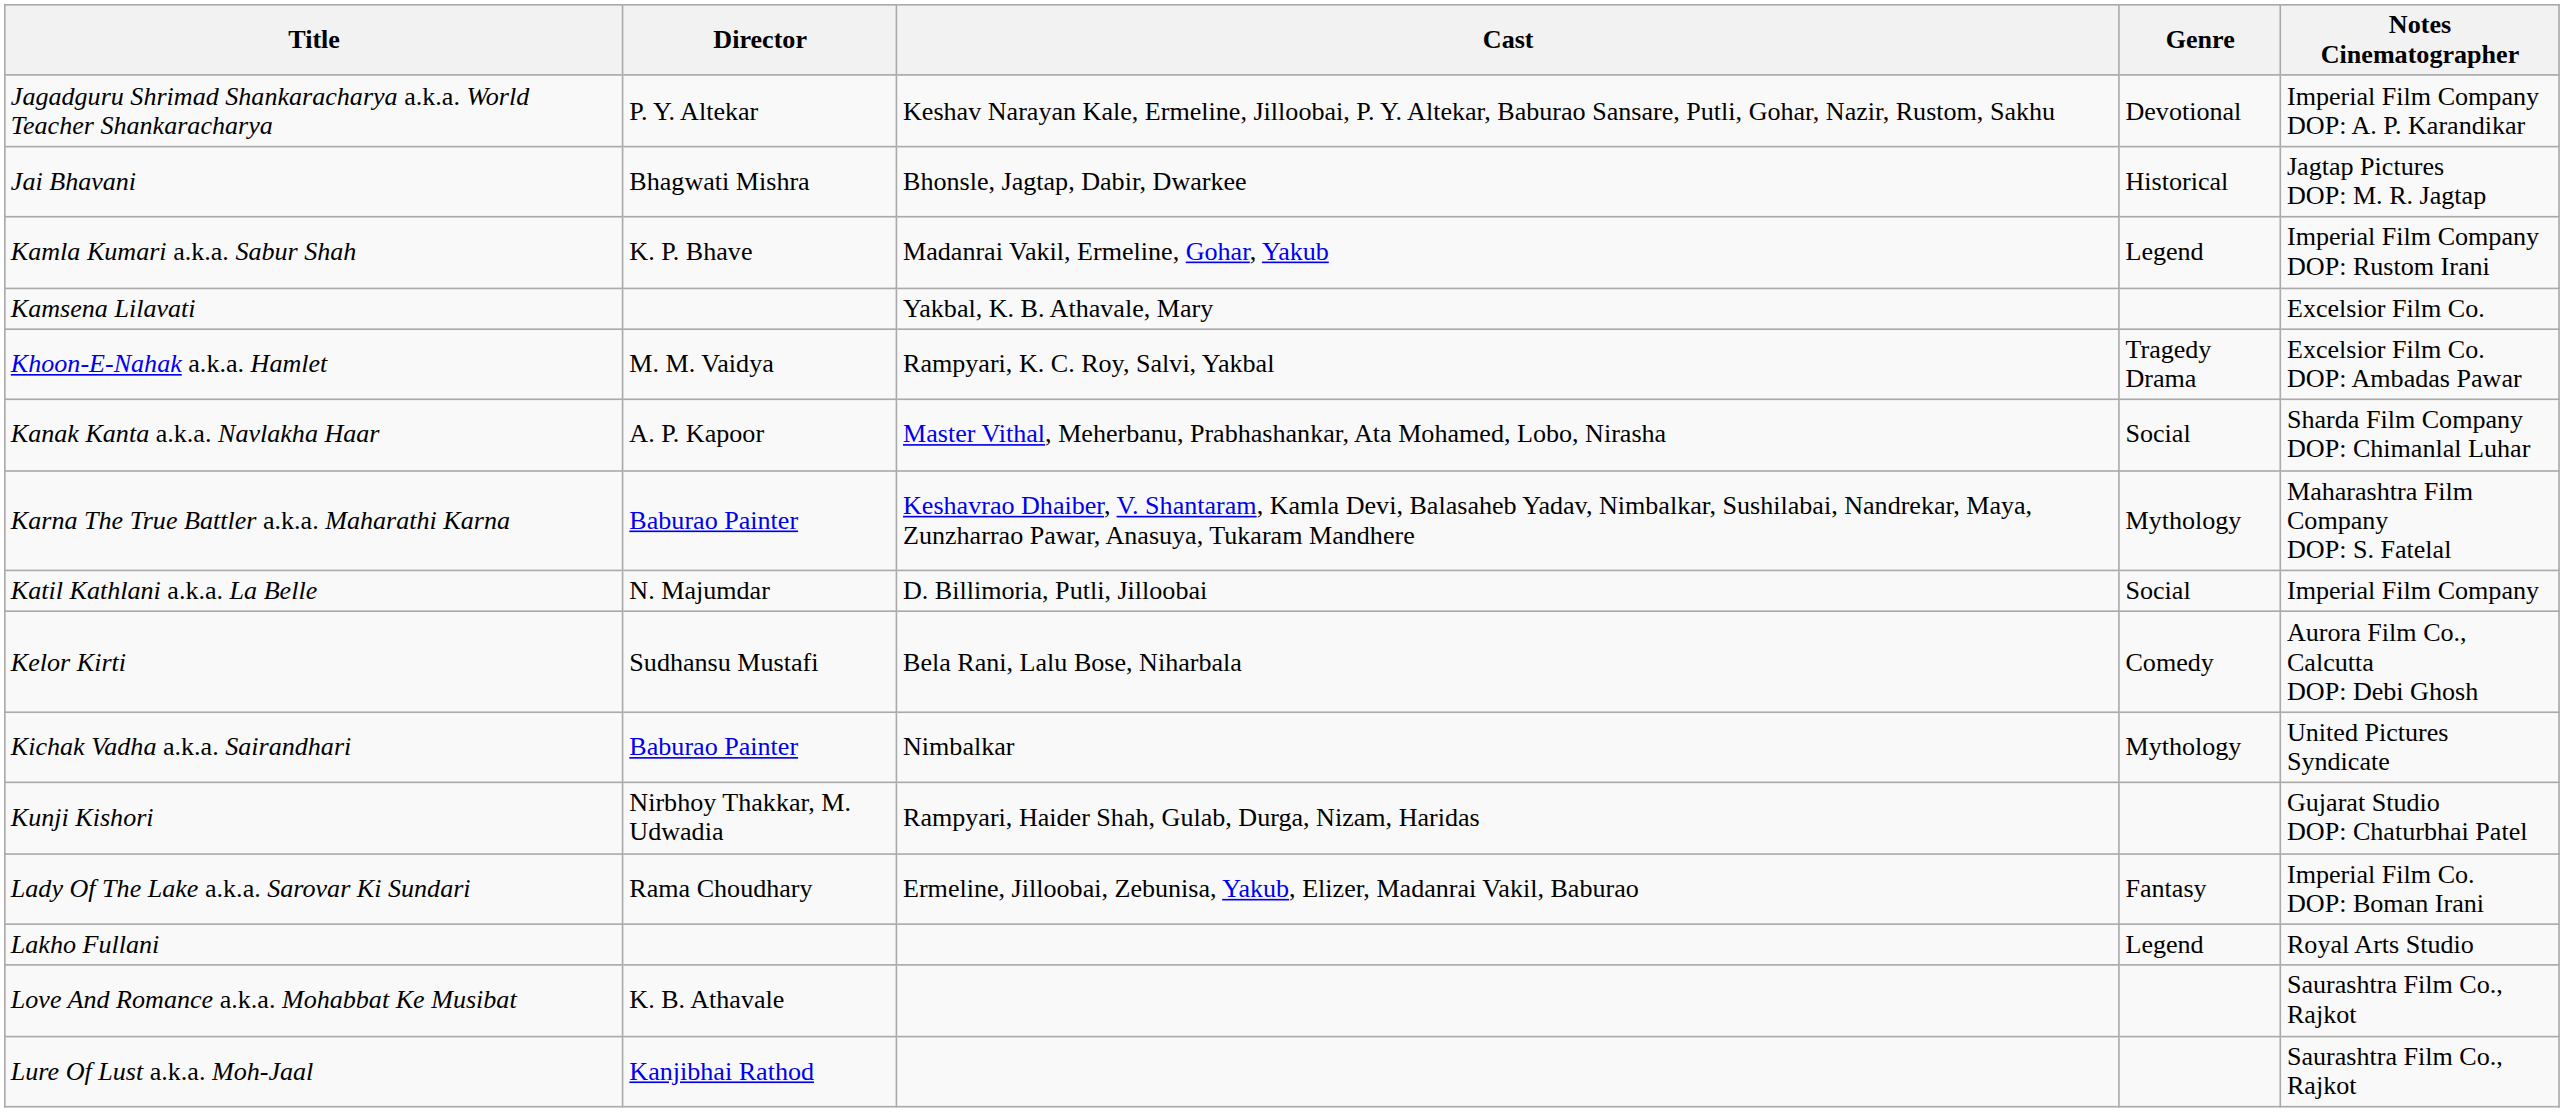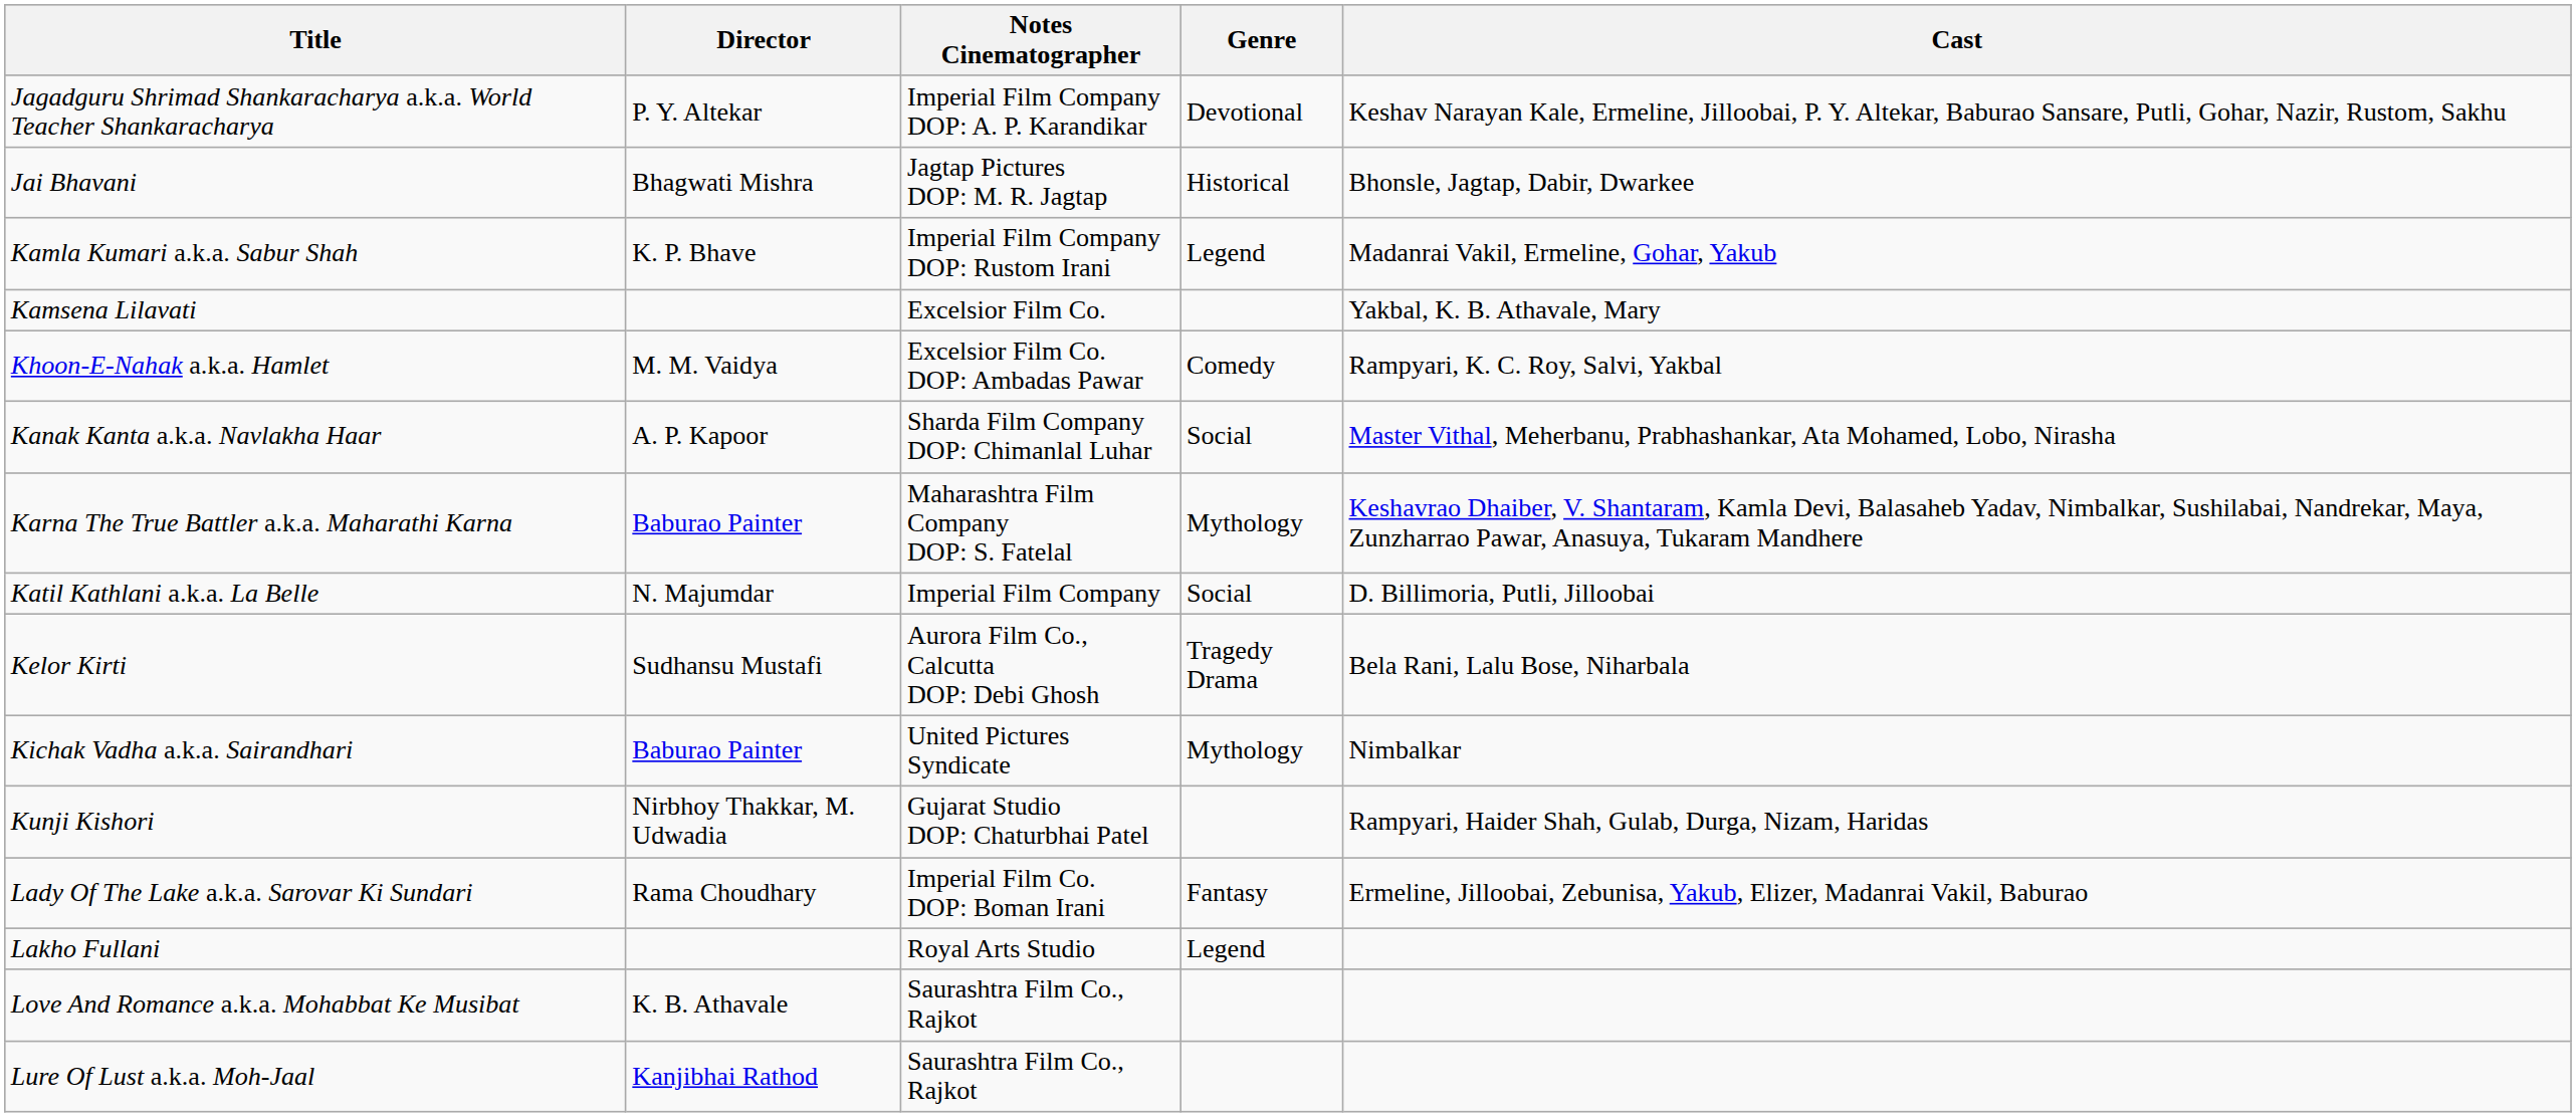columns swapped: Cast <-> Notes Cinematographer
Khoon-E-Nahak a.k.a. Hamlet | Genre: Tragedy Drama -> Comedy
Kelor Kirti | Genre: Comedy -> Tragedy Drama
